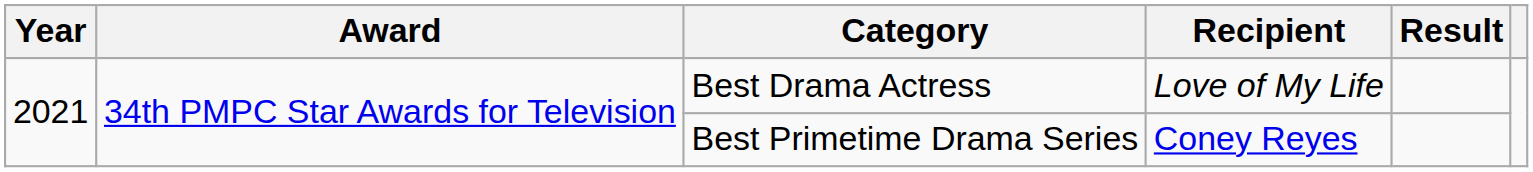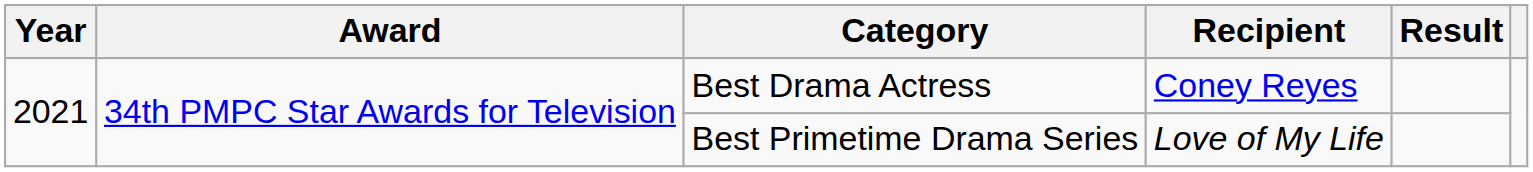Best Drama Actress | Recipient: Love of My Life -> Coney Reyes
Best Primetime Drama Series | Recipient: Coney Reyes -> Love of My Life
